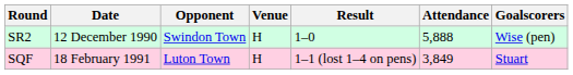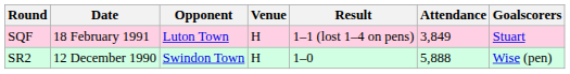rows swapped: SR2 <-> SQF
